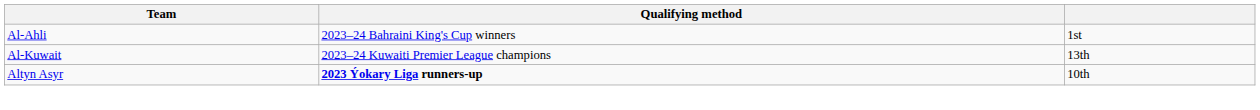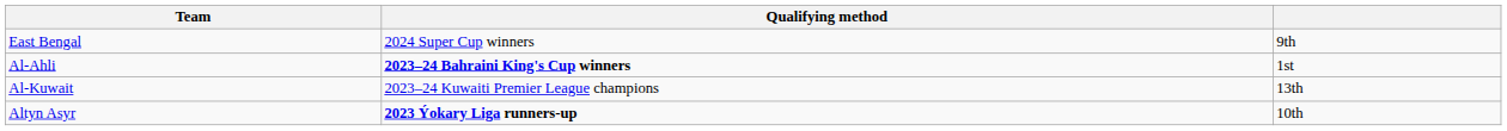+ row: East Bengal | 2024 Super Cup winners | 9th
Al-Ahli | Qualifying method: normal -> bold
